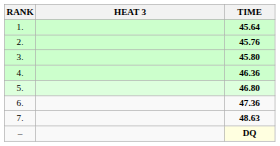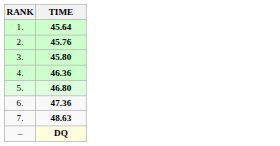- column: HEAT 3
